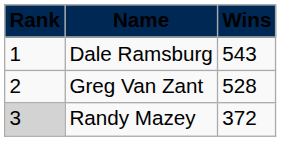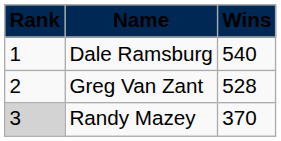Dale Ramsburg | Wins: 543 -> 540
Randy Mazey | Wins: 372 -> 370
